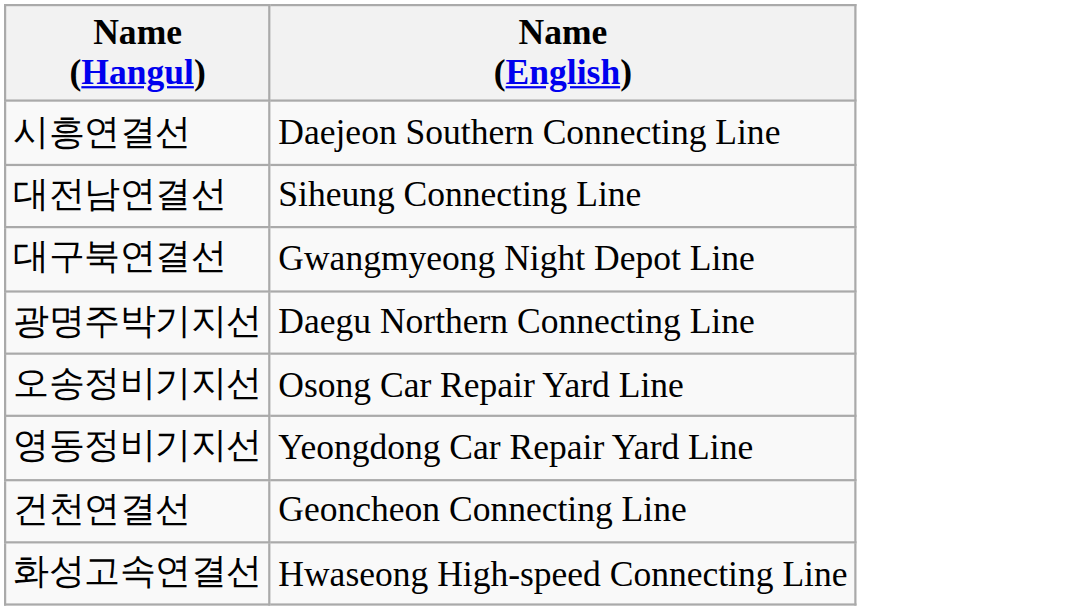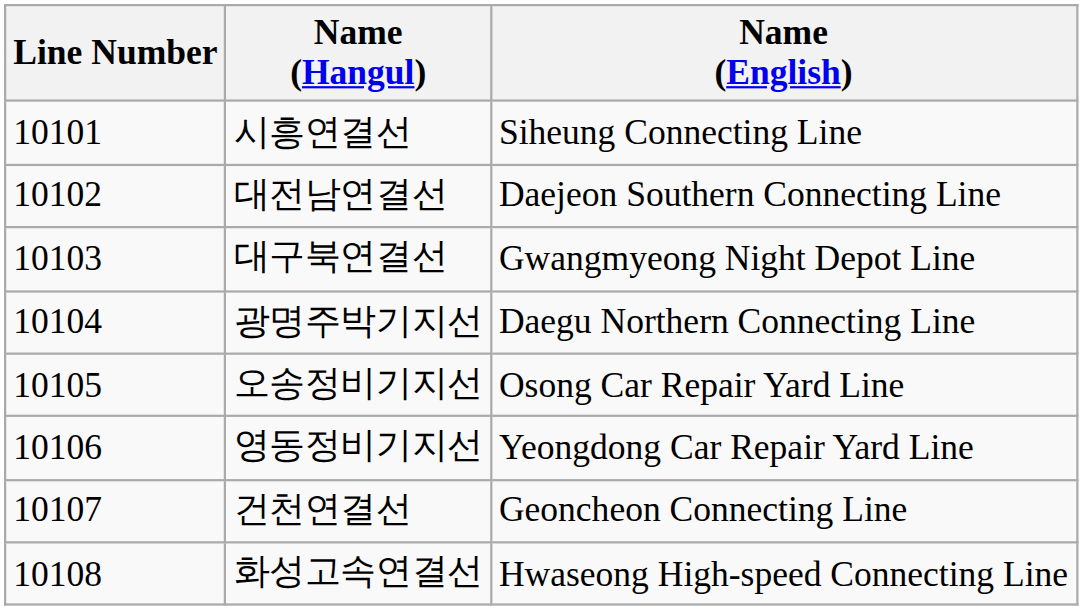+ column: Line Number | 10101 | 10102 | 10103 | 10104 | 10105 | 10106 | 10107 | 10108
시흥연결선 | Name (English): Daejeon Southern Connecting Line -> Siheung Connecting Line
대전남연결선 | Name (English): Siheung Connecting Line -> Daejeon Southern Connecting Line
